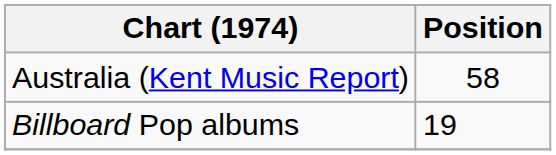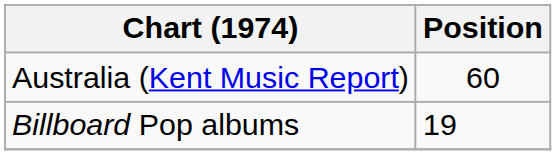Australia (Kent Music Report) | Position: 58 -> 60
